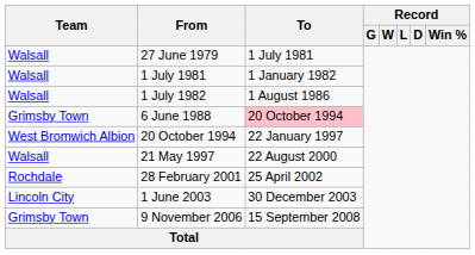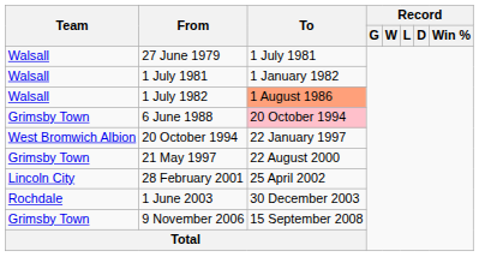1 July 1982 | To: no background -> lightsalmon background
21 May 1997 | Team: Walsall -> Grimsby Town
28 February 2001 | Team: Rochdale -> Lincoln City
1 June 2003 | Team: Lincoln City -> Rochdale
